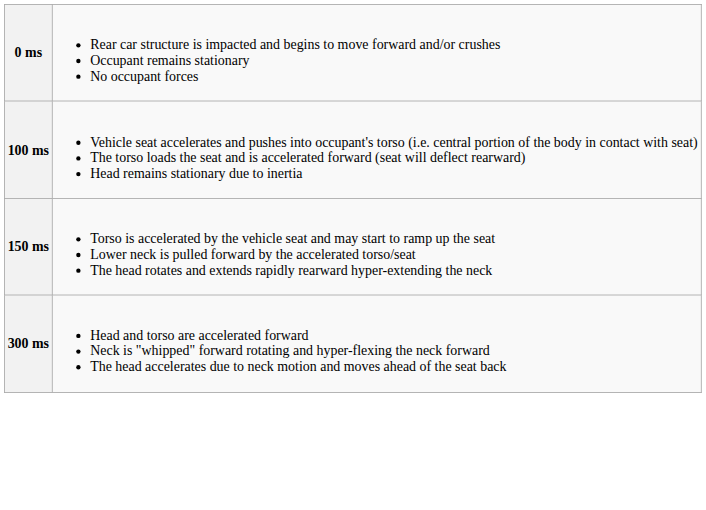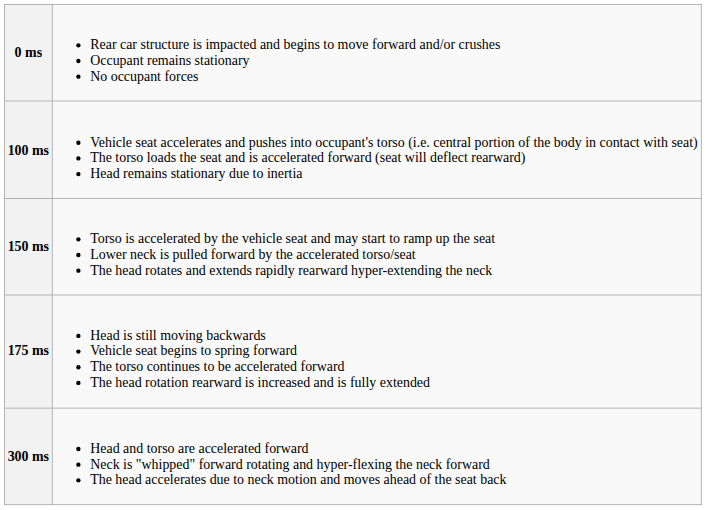+ row: 175 ms | Head is still moving backwards Vehicle seat begins to spring forward The torso continues to be accelerated forward The head rotation rearward is increased and is fully extended
